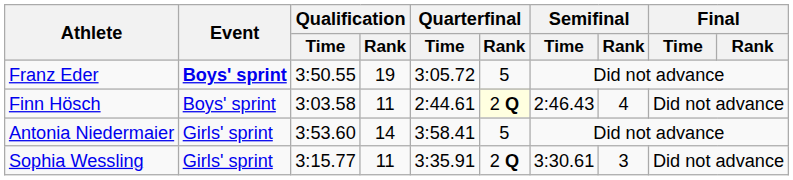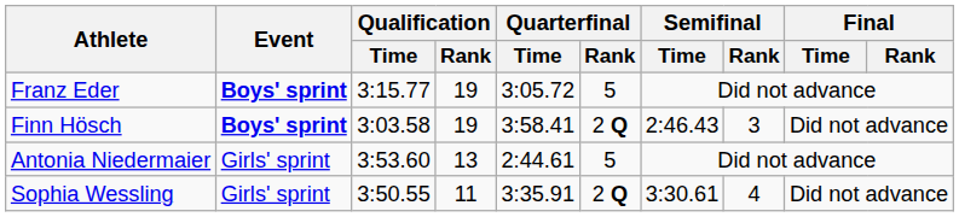Franz Eder | Qualification / Time: 3:50.55 -> 3:15.77
Finn Hösch | Event: normal -> bold
Finn Hösch | Qualification / Rank: 11 -> 19
Finn Hösch | Quarterfinal / Time: 2:44.61 -> 3:58.41
Finn Hösch | Quarterfinal / Rank: lightyellow background -> no background
Finn Hösch | Semifinal / Rank: 4 -> 3
Antonia Niedermaier | Qualification / Rank: 14 -> 13
Antonia Niedermaier | Quarterfinal / Time: 3:58.41 -> 2:44.61
Sophia Wessling | Qualification / Time: 3:15.77 -> 3:50.55
Sophia Wessling | Semifinal / Rank: 3 -> 4
